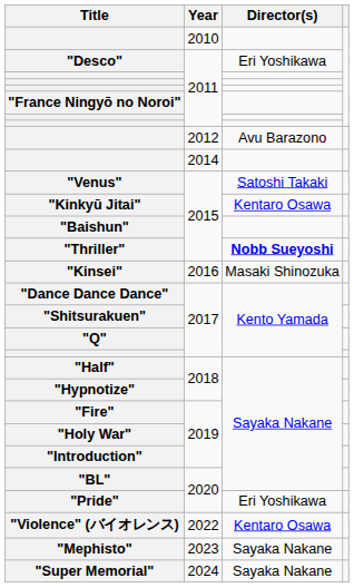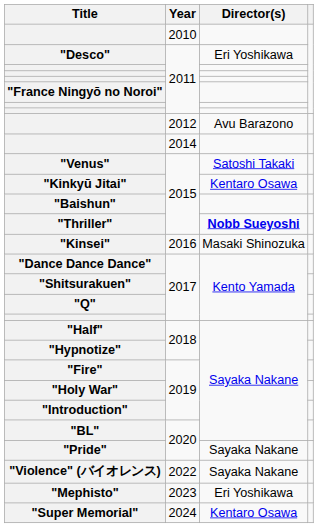"Pride" | Director(s): Eri Yoshikawa -> Sayaka Nakane
"Violence" (バイオレンス) | Director(s): Kentaro Osawa -> Sayaka Nakane
"Mephisto" | Director(s): Sayaka Nakane -> Eri Yoshikawa
"Super Memorial" | Director(s): Sayaka Nakane -> Kentaro Osawa
